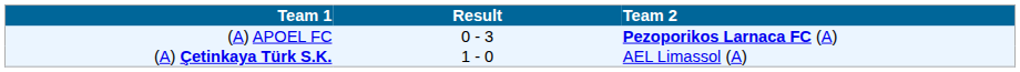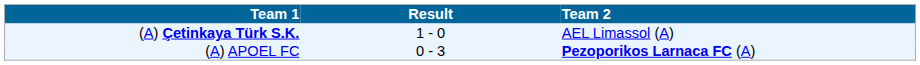rows swapped: (A) APOEL FC <-> (A) Çetinkaya Türk S.K.
